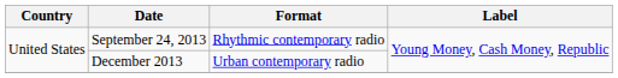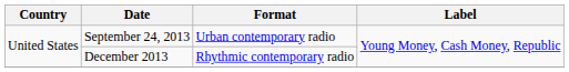September 24, 2013 | Format: Rhythmic contemporary radio -> Urban contemporary radio
December 2013 | Format: Urban contemporary radio -> Rhythmic contemporary radio
